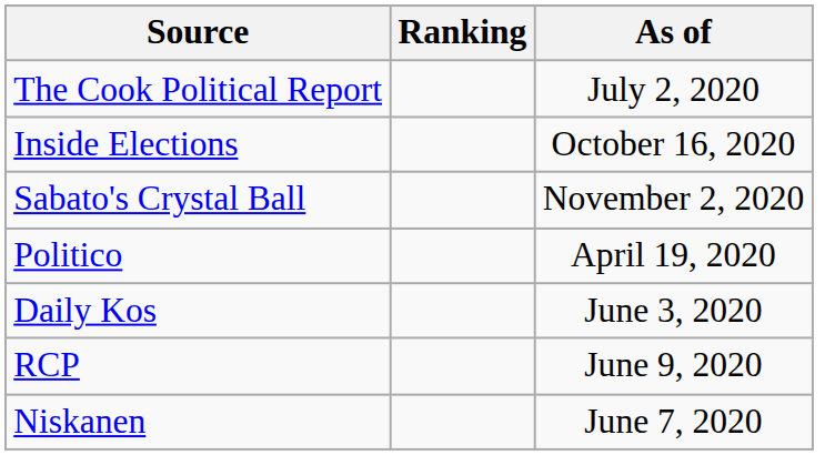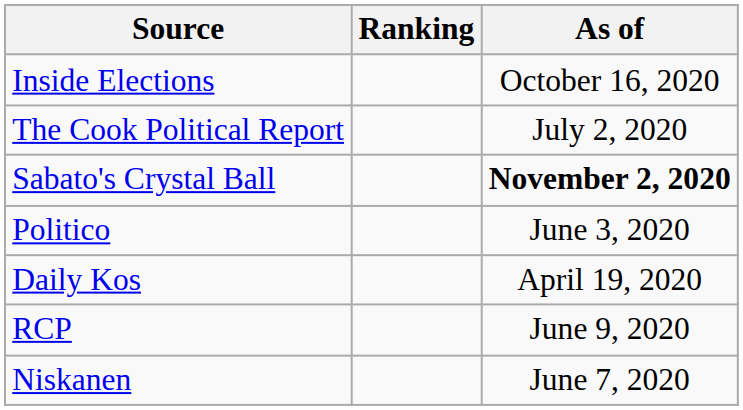rows swapped: The Cook Political Report <-> Inside Elections
Sabato's Crystal Ball | As of: normal -> bold
Politico | As of: April 19, 2020 -> June 3, 2020
Daily Kos | As of: June 3, 2020 -> April 19, 2020
